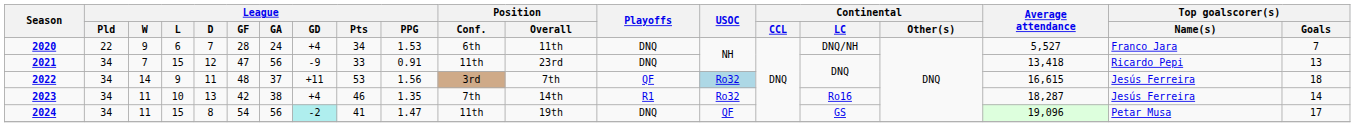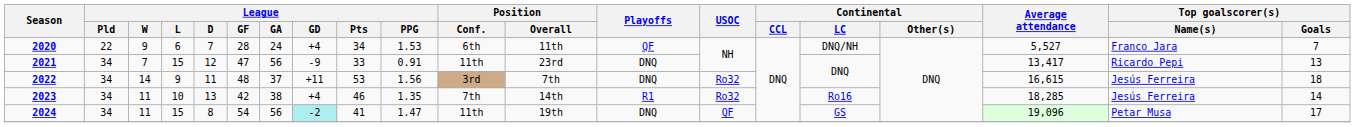2020 | Playoffs: DNQ -> QF
2021 | Average attendance: 13,418 -> 13,417
2022 | Playoffs: QF -> DNQ
2022 | USOC: lightblue background -> no background
2023 | Average attendance: 18,287 -> 18,285
